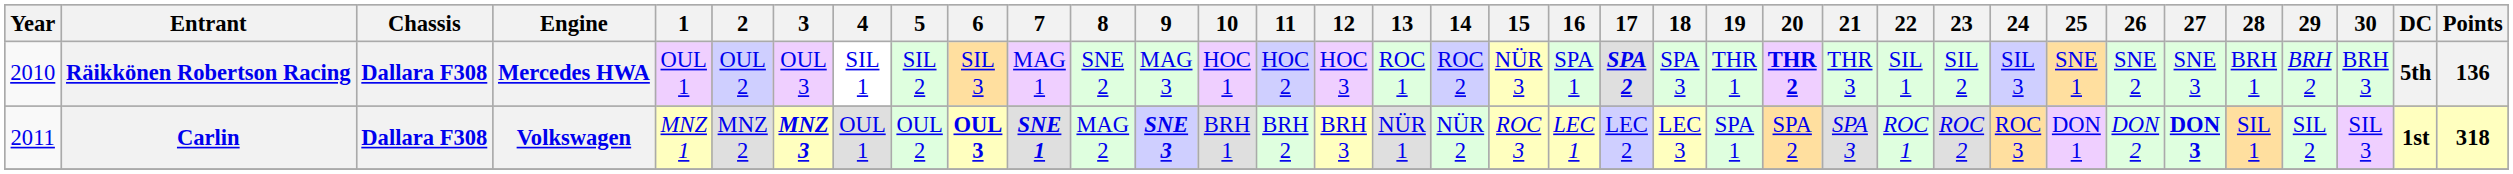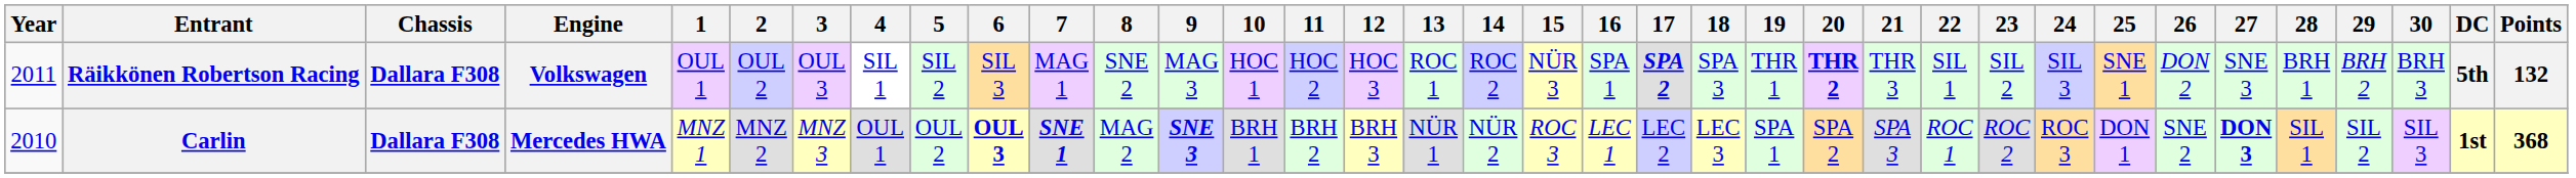Räikkönen Robertson Racing | Year: 2010 -> 2011
Räikkönen Robertson Racing | Engine: Mercedes HWA -> Volkswagen
Räikkönen Robertson Racing | 26: SNE 2 -> DON 2
Räikkönen Robertson Racing | Points: 136 -> 132
Carlin | Year: 2011 -> 2010
Carlin | Engine: Volkswagen -> Mercedes HWA
Carlin | 3: bold -> normal
Carlin | 26: DON 2 -> SNE 2
Carlin | Points: 318 -> 368
